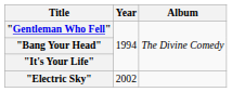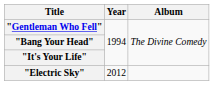"Electric Sky" | Year: 2002 -> 2012
